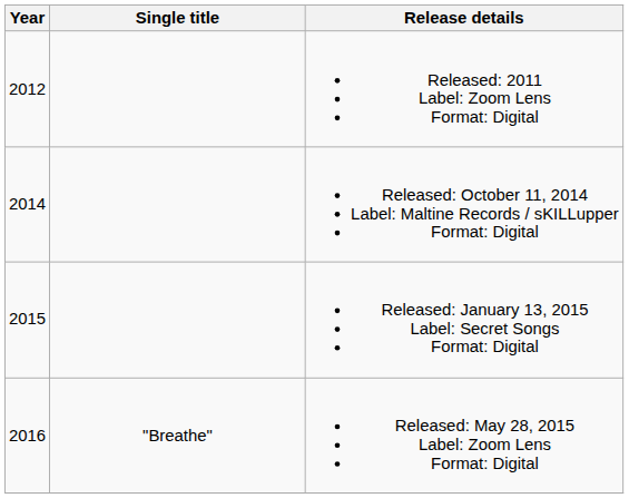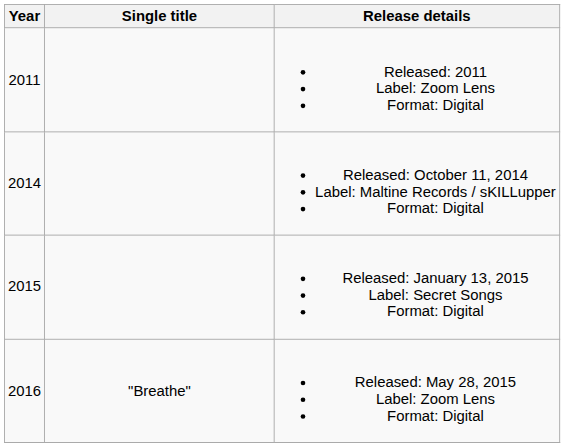Released: 2011 Label: Zoom Lens Format: Digital | Year: 2012 -> 2011
